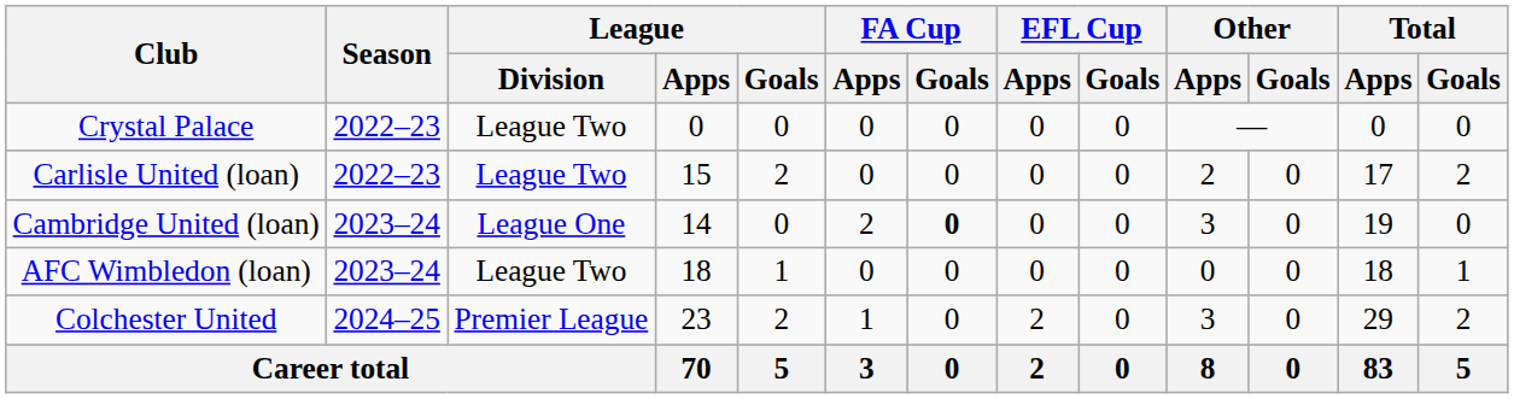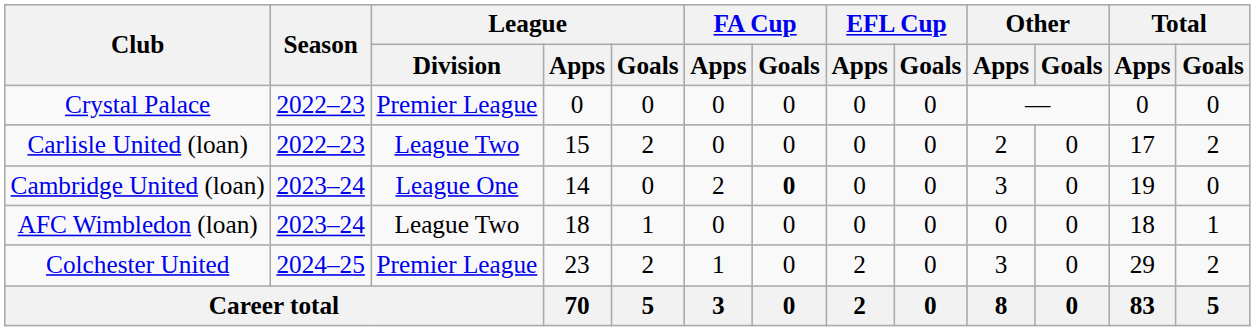Crystal Palace | League / Division: League Two -> Premier League
